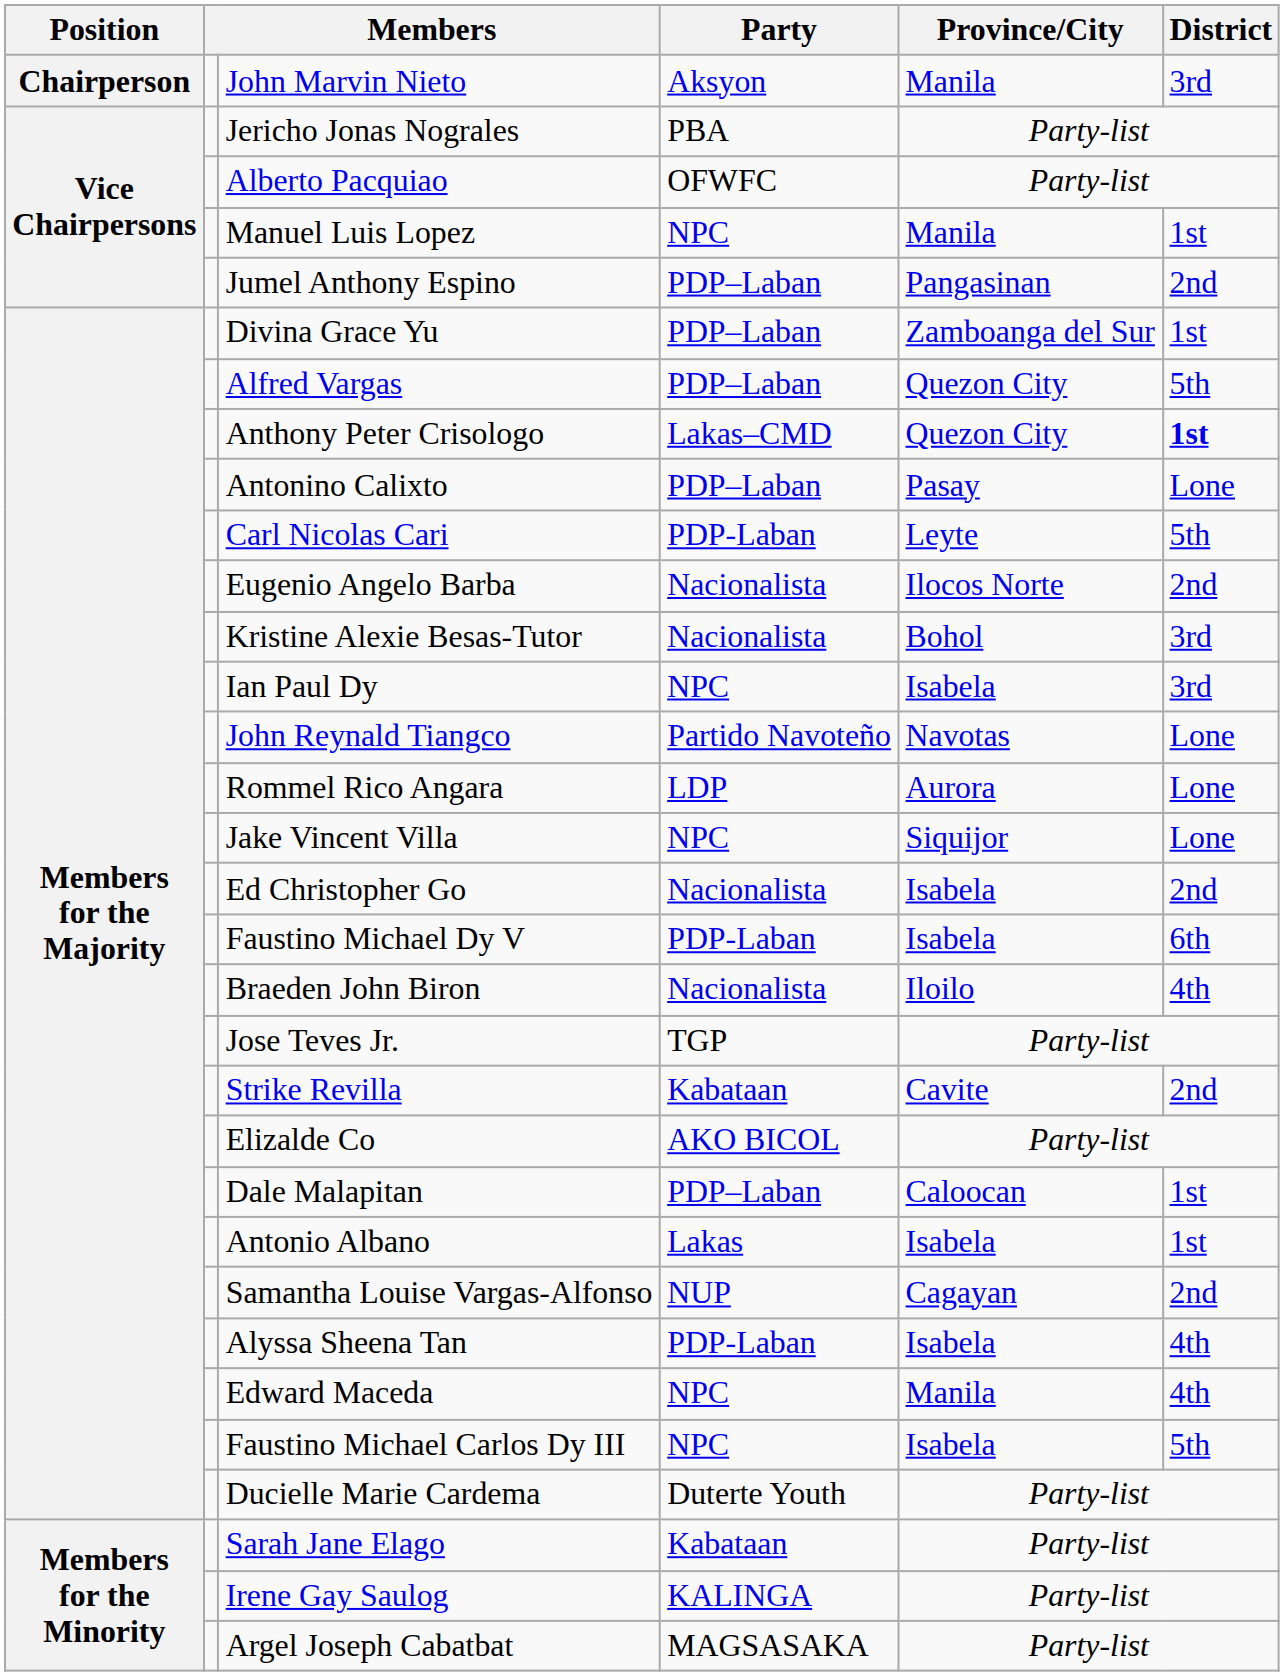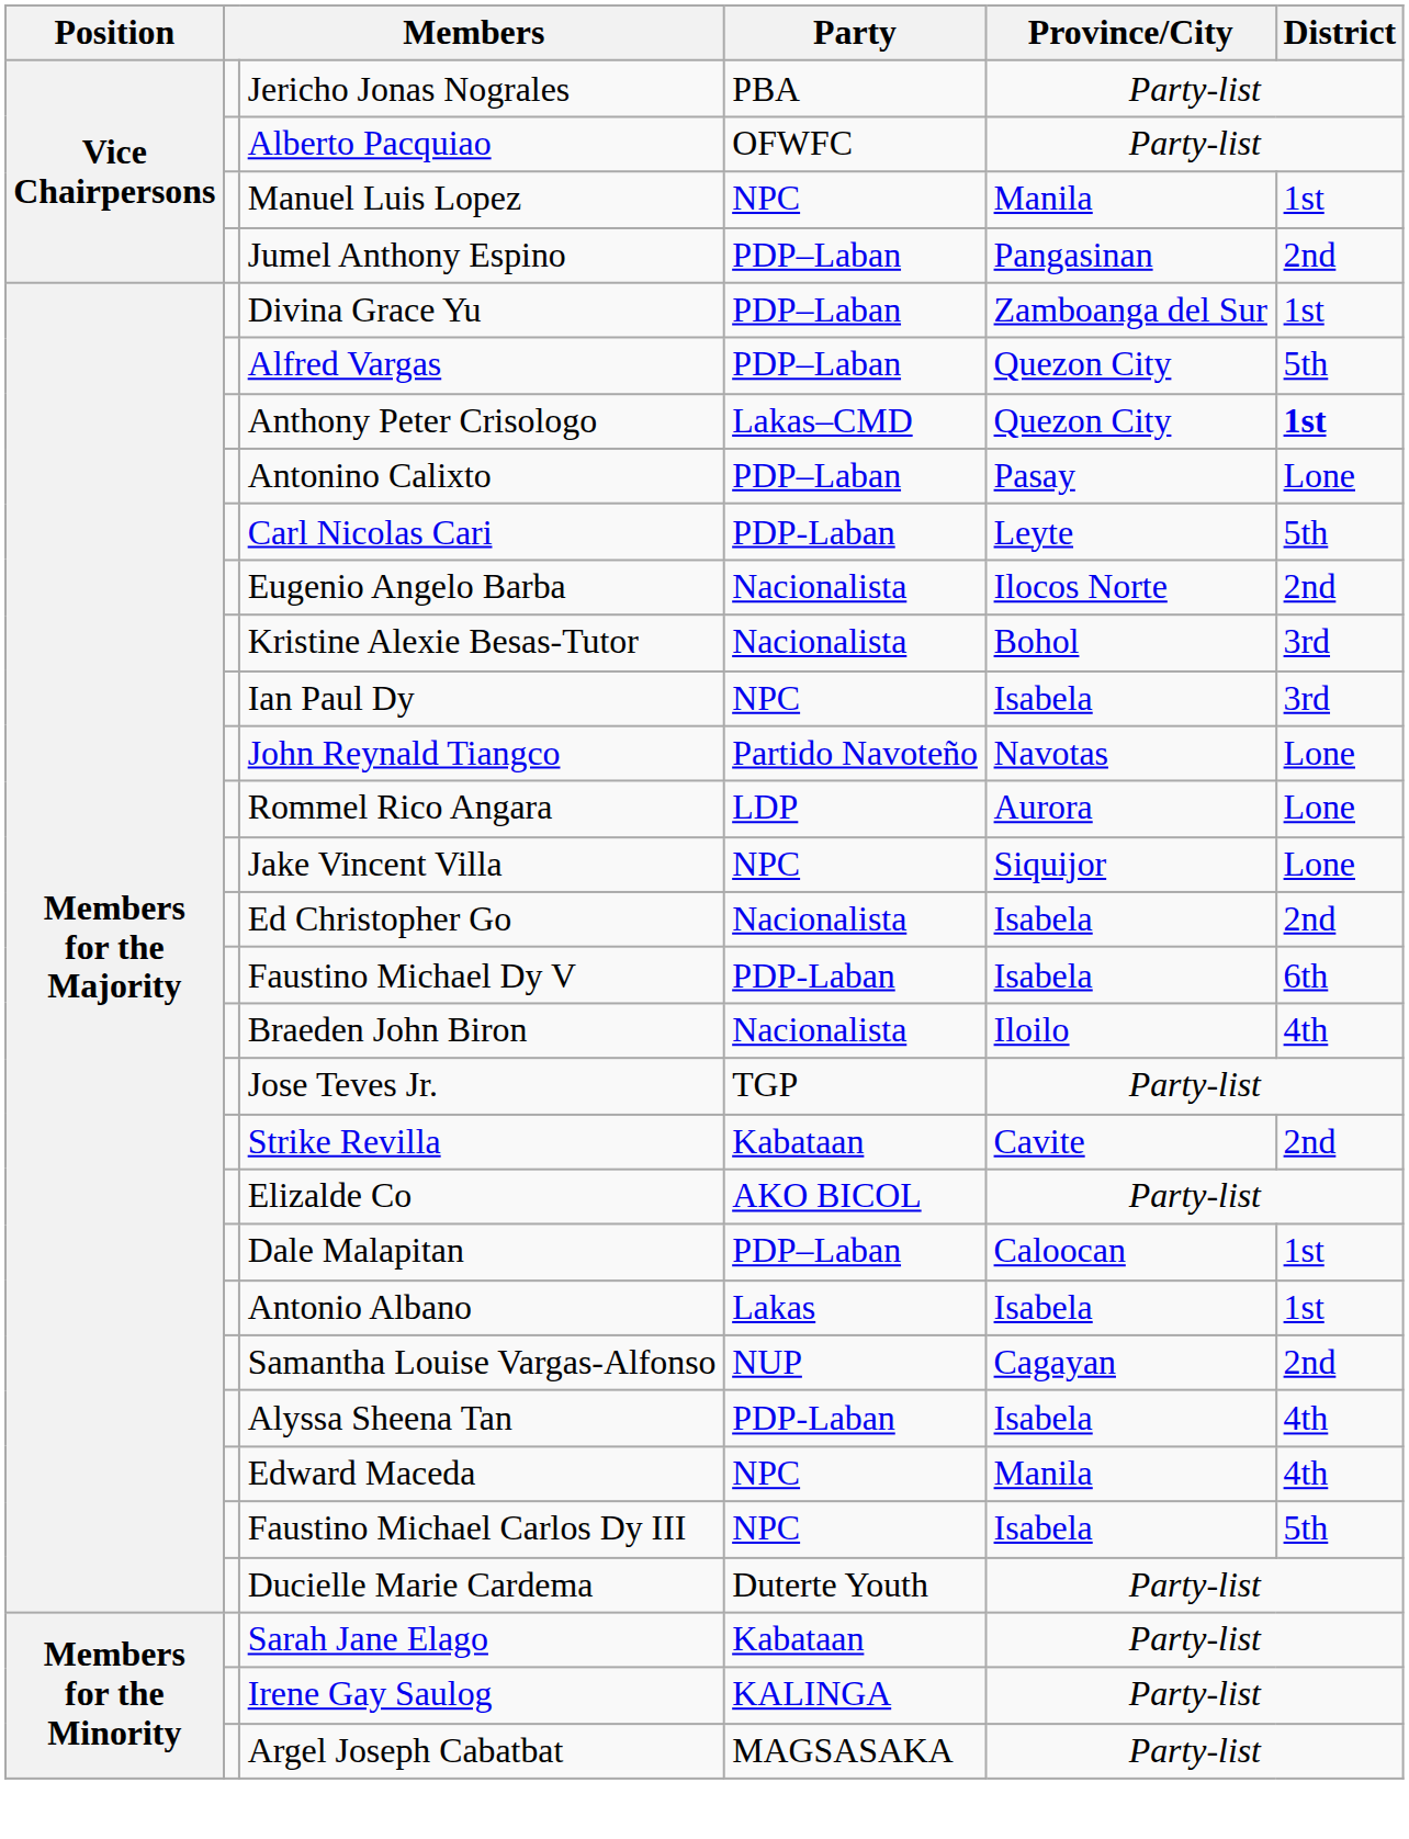- row: Chairperson | John Marvin Nieto | Aksyon | Manila | 3rd
